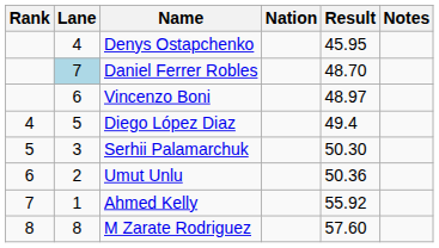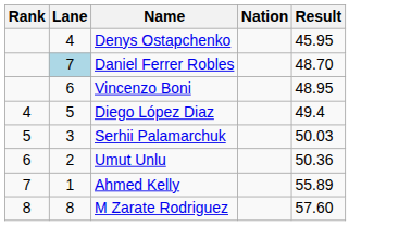- column: Notes
Vincenzo Boni | Result: 48.97 -> 48.95
Serhii Palamarchuk | Result: 50.30 -> 50.03
Ahmed Kelly | Result: 55.92 -> 55.89
